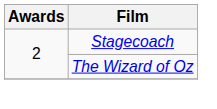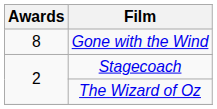+ row: 8 | Gone with the Wind
